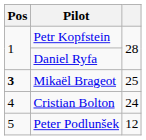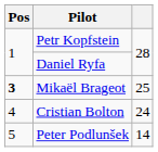Peter Podlunšek | column 3: 12 -> 14
